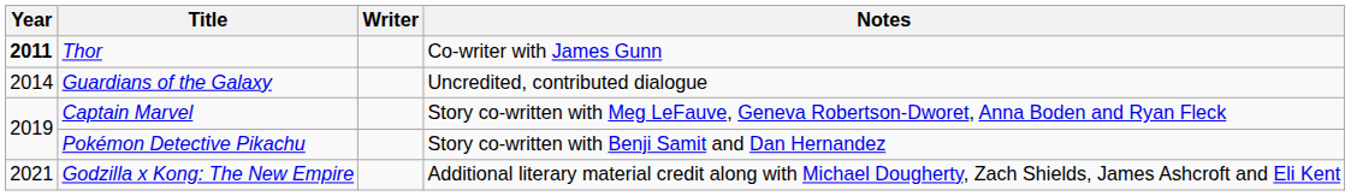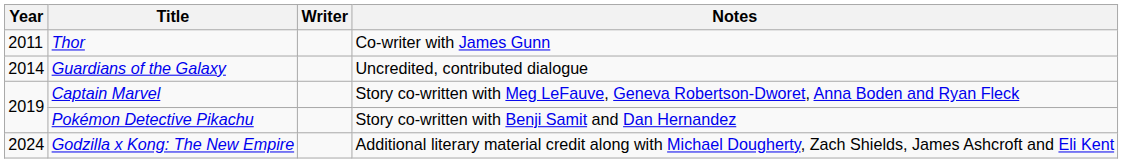Thor | Year: bold -> normal
Godzilla x Kong: The New Empire | Year: 2021 -> 2024
